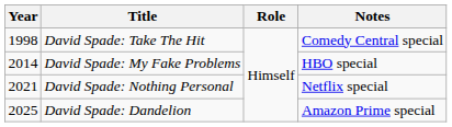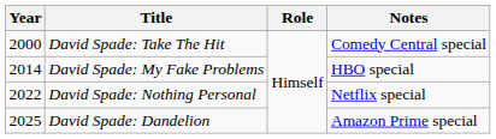David Spade: Take The Hit | Year: 1998 -> 2000
David Spade: Nothing Personal | Year: 2021 -> 2022
